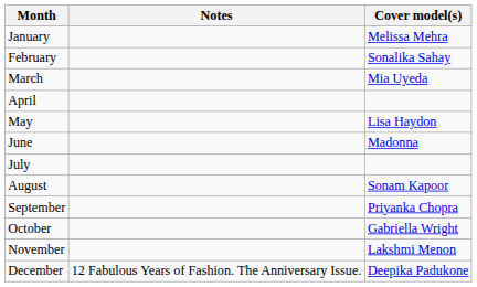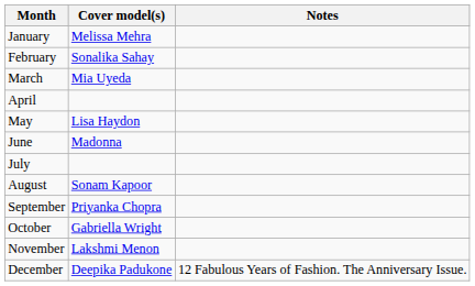columns swapped: Cover model(s) <-> Notes
